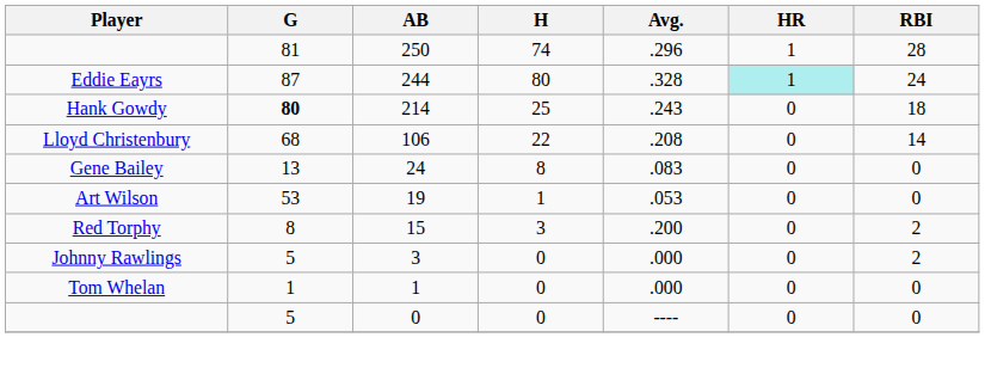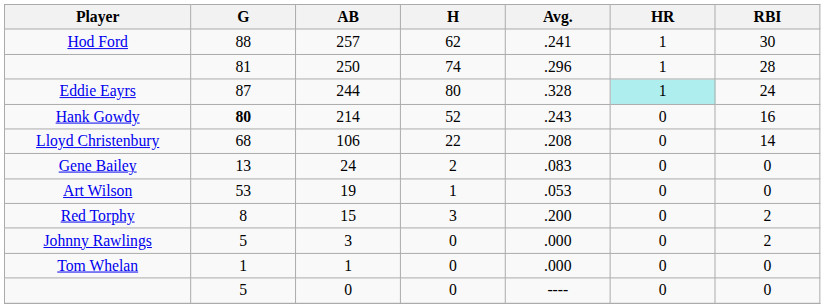+ row: Hod Ford | 88 | 257 | 62 | .241 | 1 | 30
Hank Gowdy | H: 25 -> 52
Hank Gowdy | RBI: 18 -> 16
Gene Bailey | H: 8 -> 2
